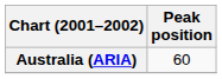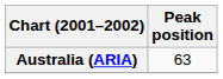Australia (ARIA) | Peak position: 60 -> 63
